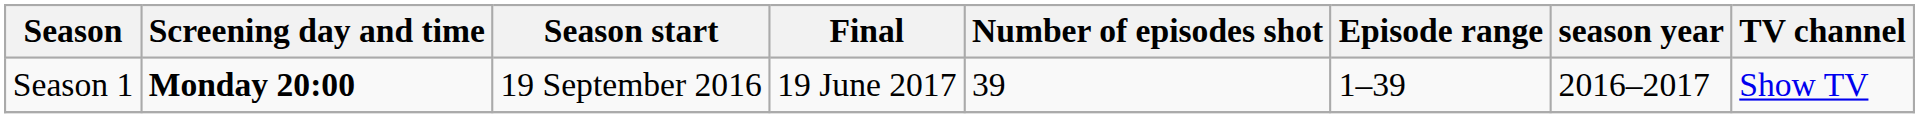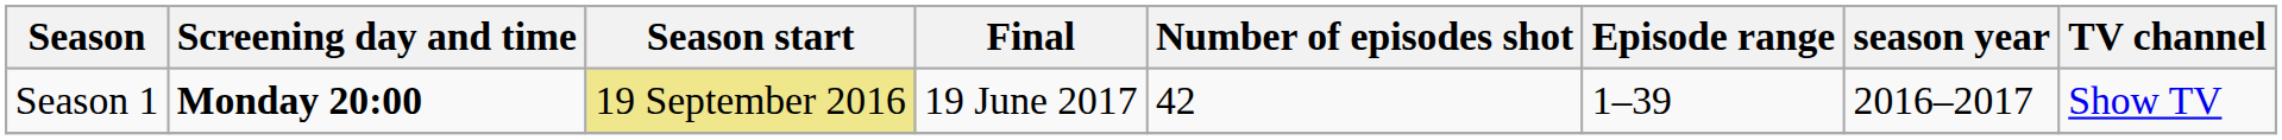Season 1 | Season start: no background -> khaki background
Season 1 | Number of episodes shot: 39 -> 42
